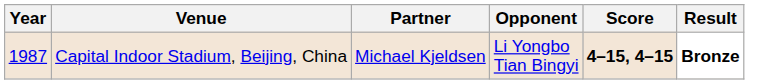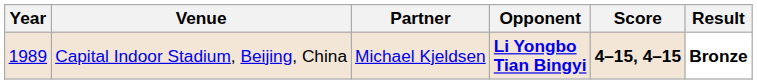Capital Indoor Stadium, Beijing, China | Year: 1987 -> 1989
Capital Indoor Stadium, Beijing, China | Opponent: normal -> bold
